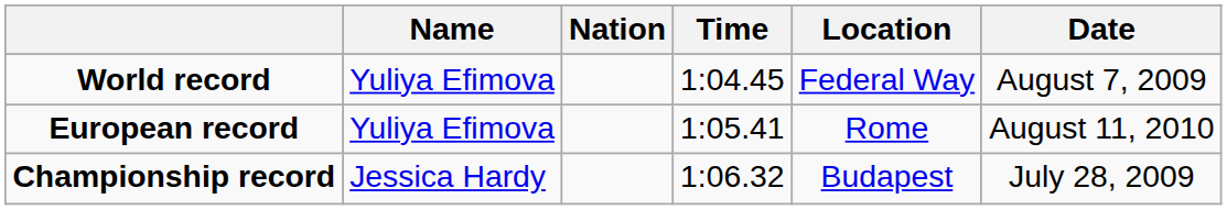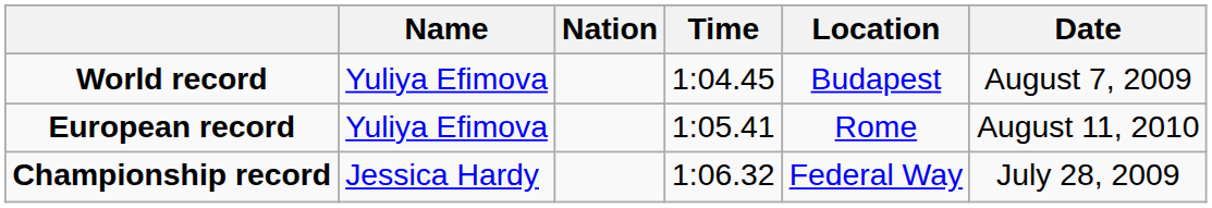World record | Location: Federal Way -> Budapest
Championship record | Location: Budapest -> Federal Way
